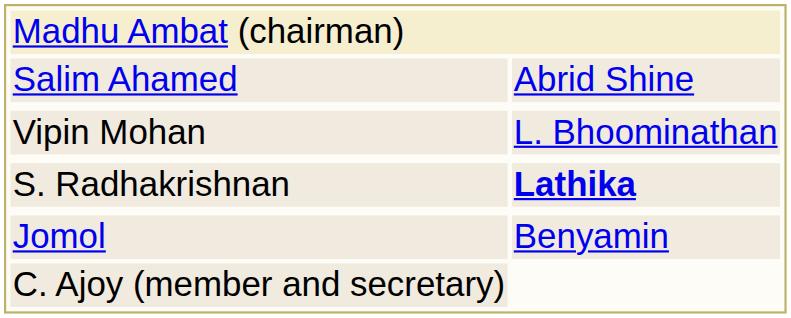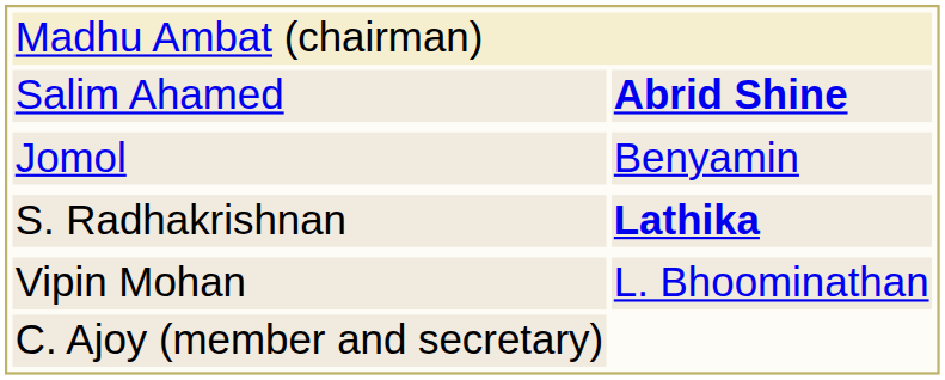Salim Ahamed | column 2: normal -> bold
rows swapped: Vipin Mohan <-> Jomol
